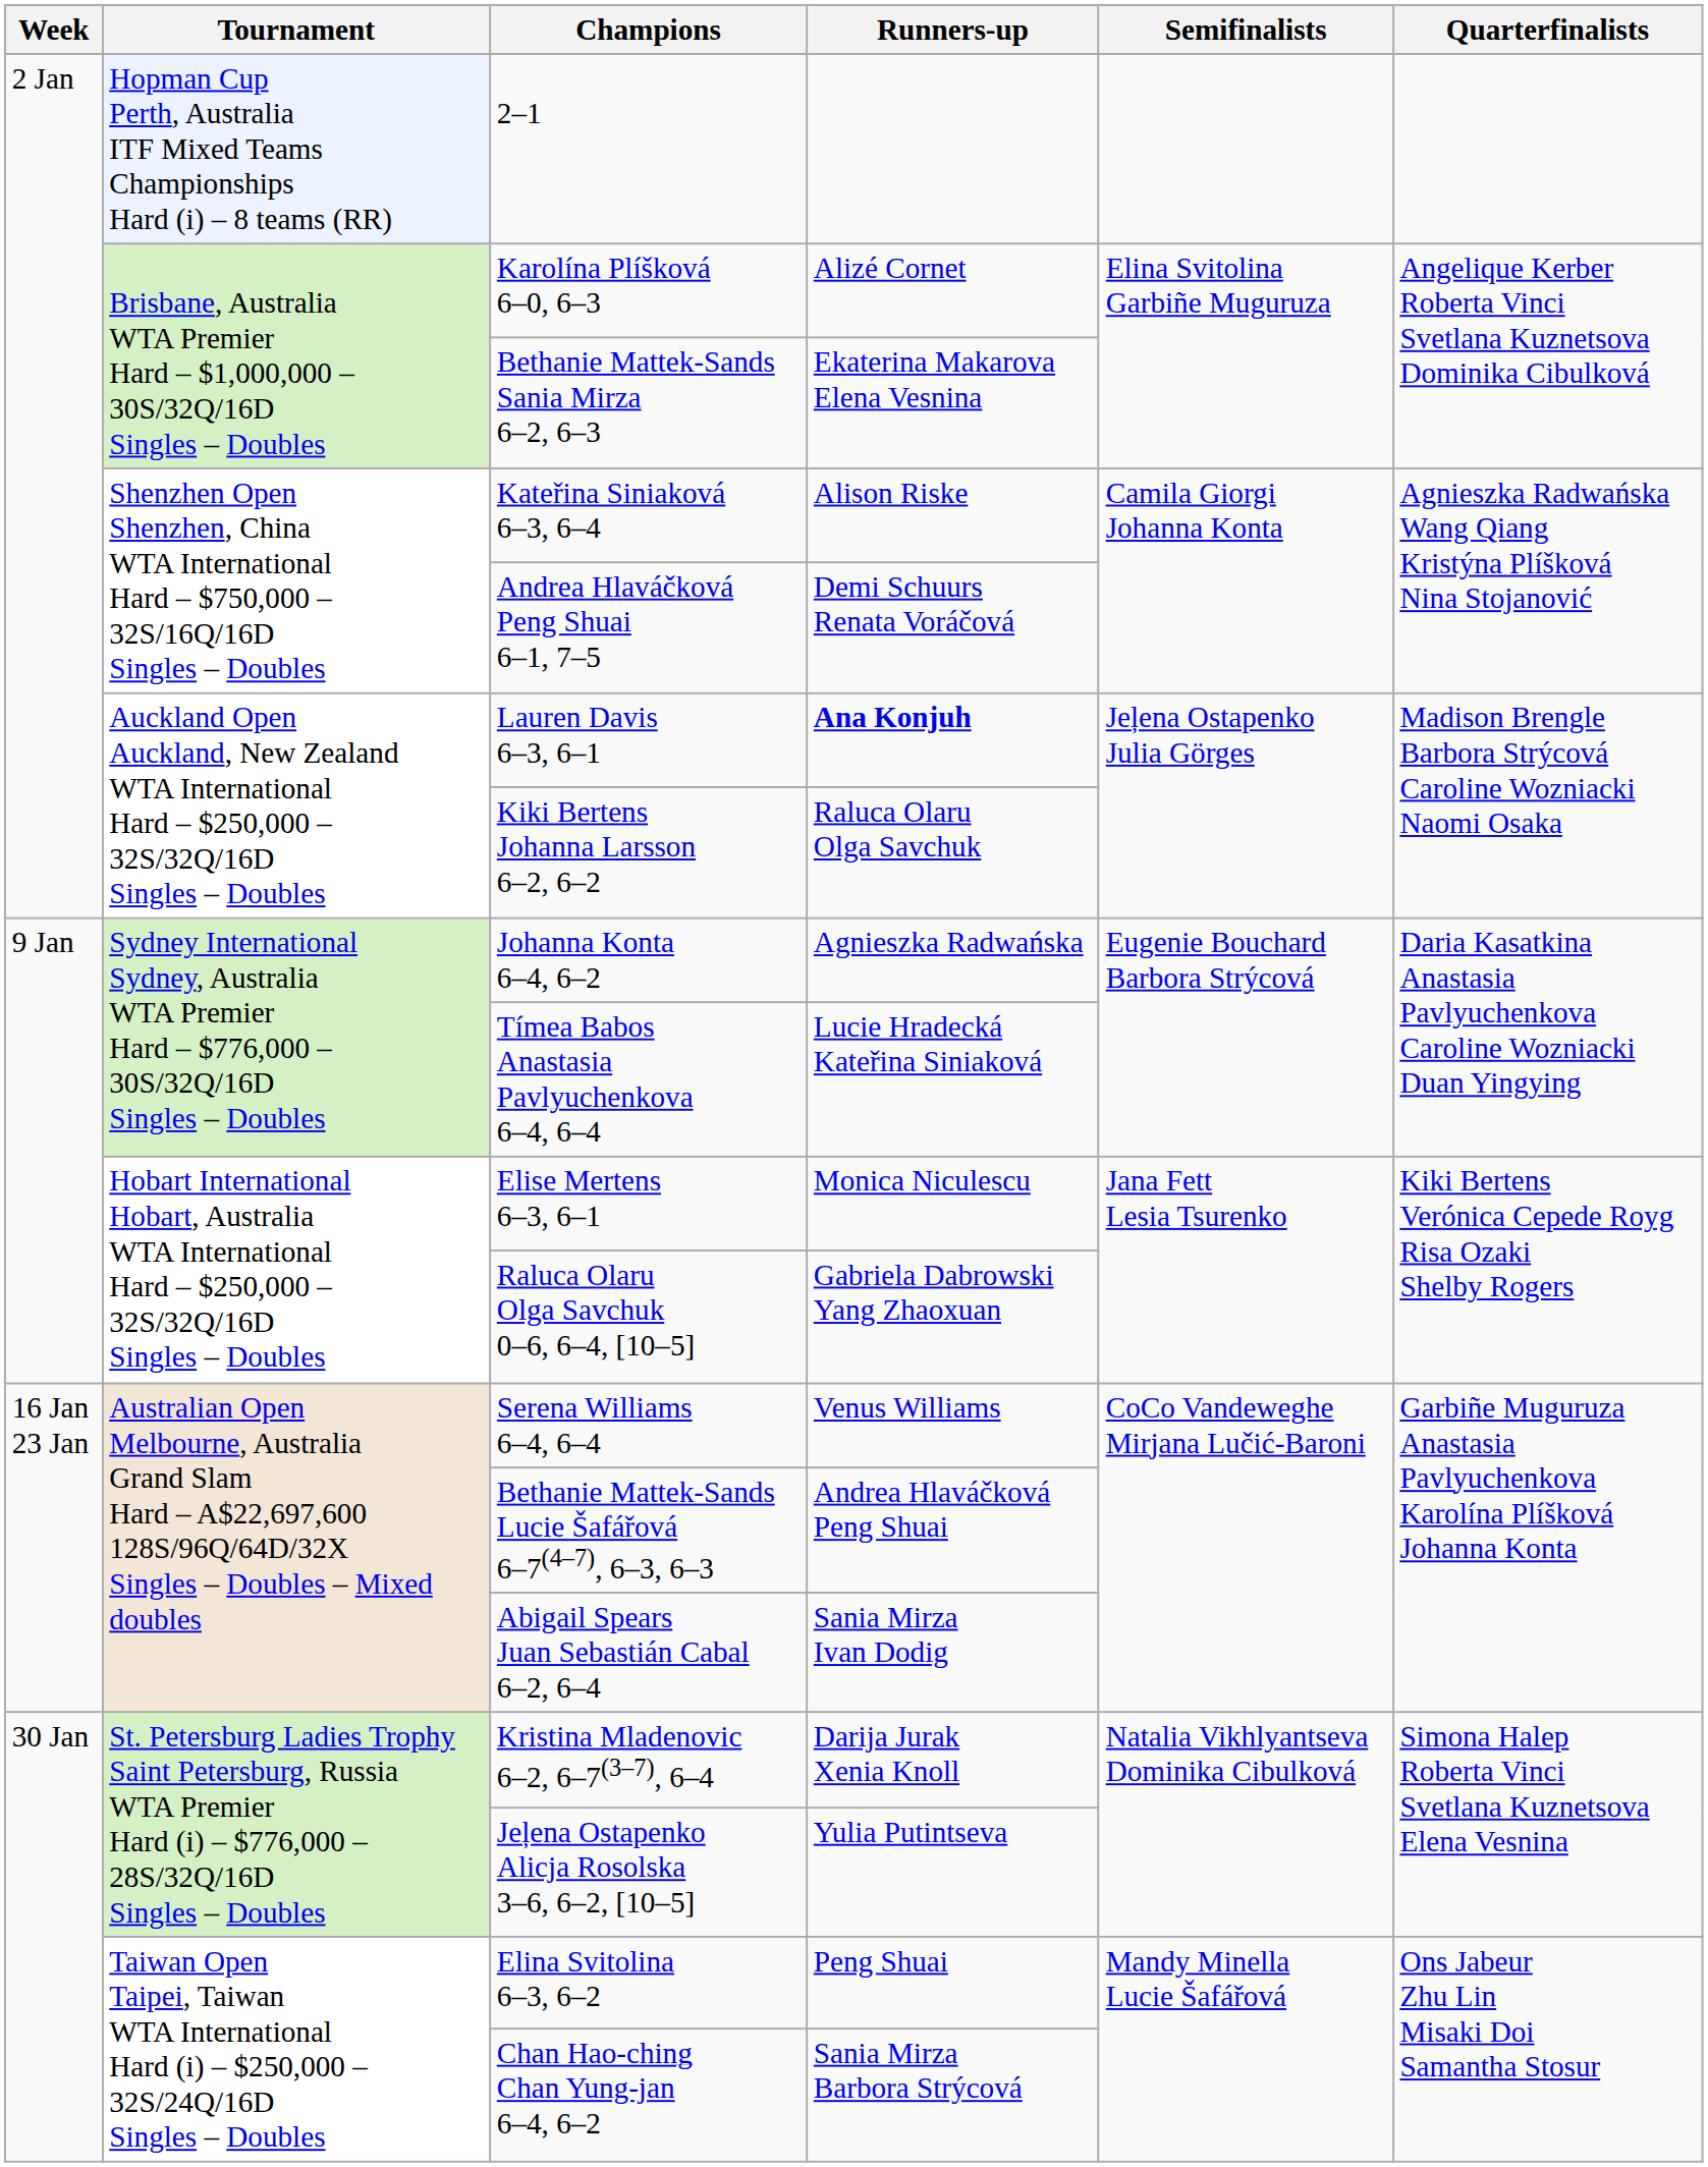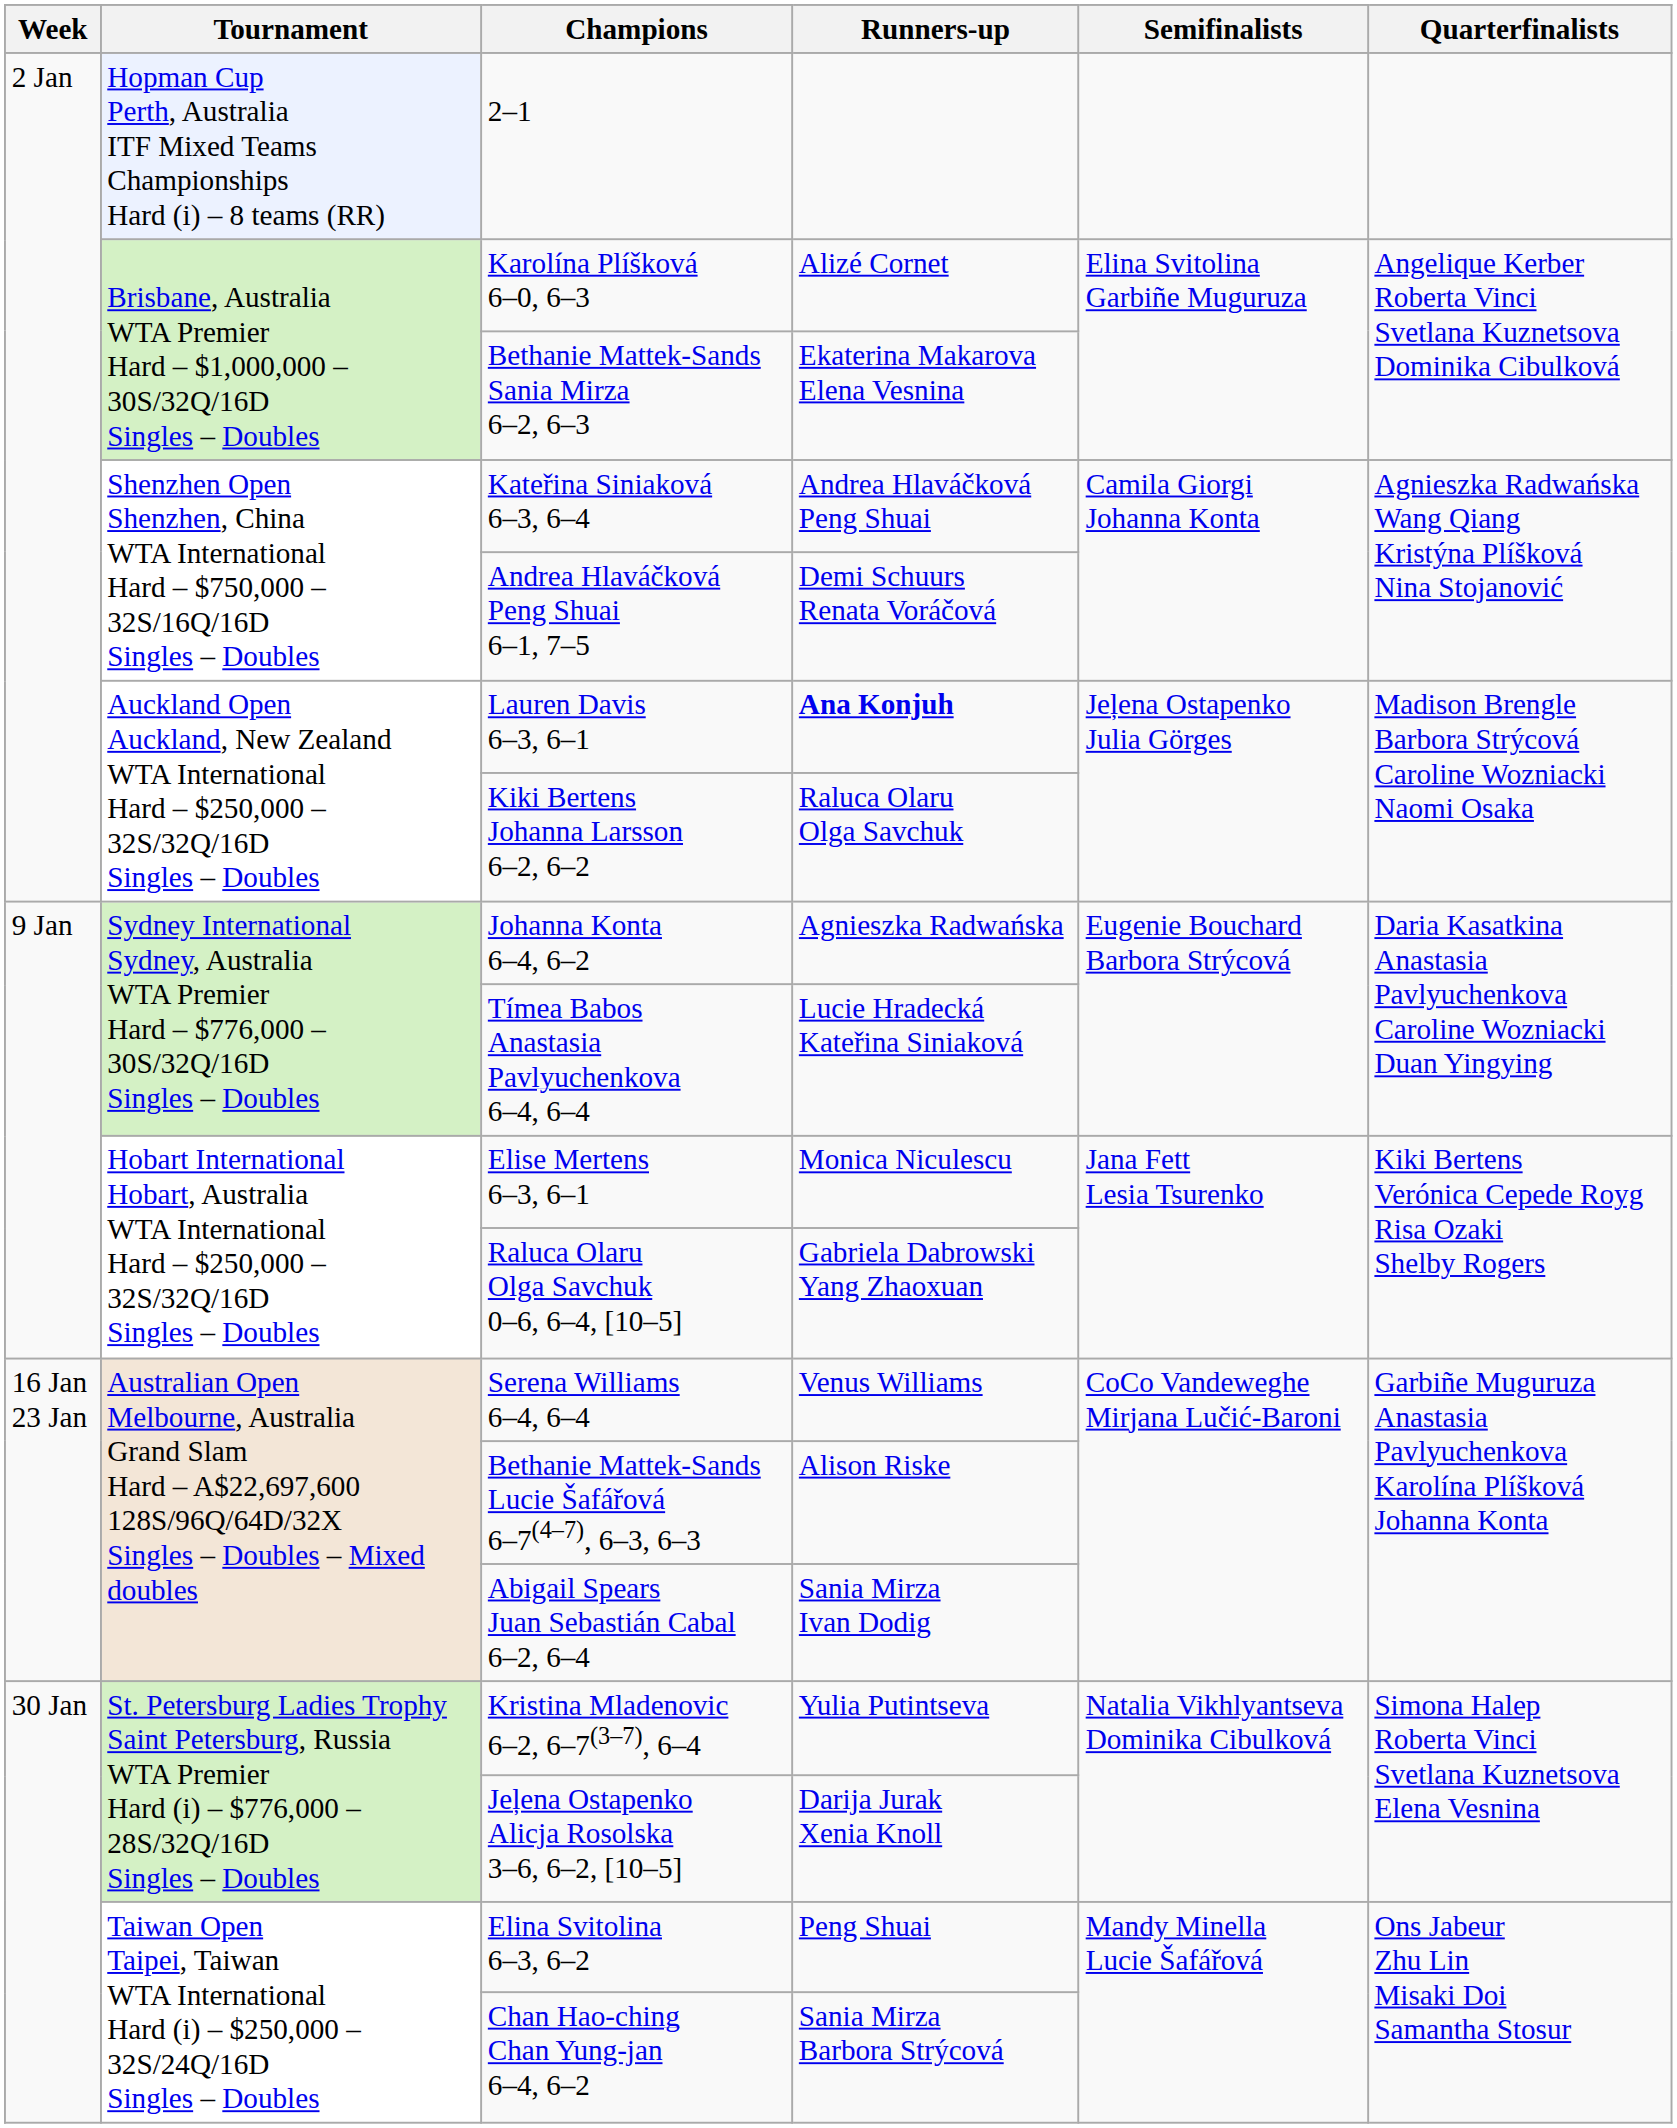Kateřina Siniaková 6–3, 6–4 | Runners-up: Alison Riske -> Andrea Hlaváčková Peng Shuai
Bethanie Mattek-Sands Lucie Šafářová 6–7(4–7), 6–3, 6–3 | Runners-up: Andrea Hlaváčková Peng Shuai -> Alison Riske
Kristina Mladenovic 6–2, 6–7(3–7), 6–4 | Runners-up: Darija Jurak Xenia Knoll -> Yulia Putintseva
Jeļena Ostapenko Alicja Rosolska 3–6, 6–2, [10–5] | Runners-up: Yulia Putintseva -> Darija Jurak Xenia Knoll
